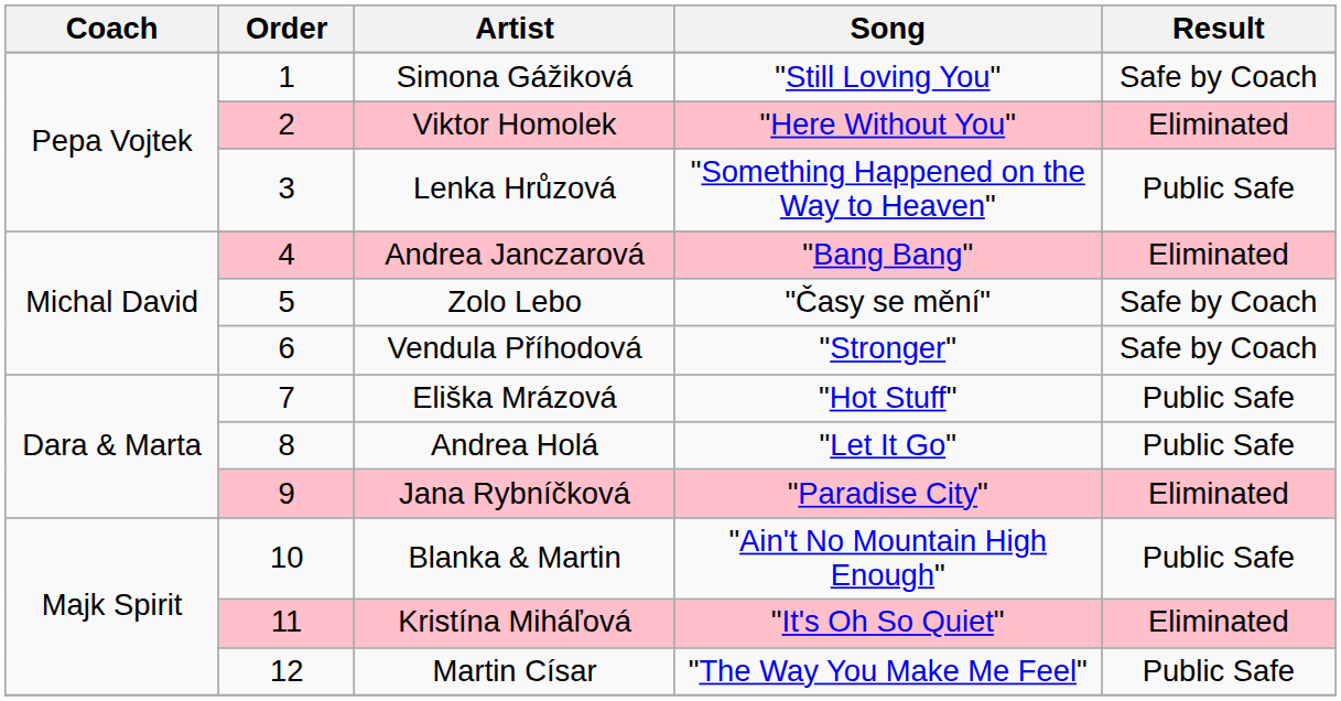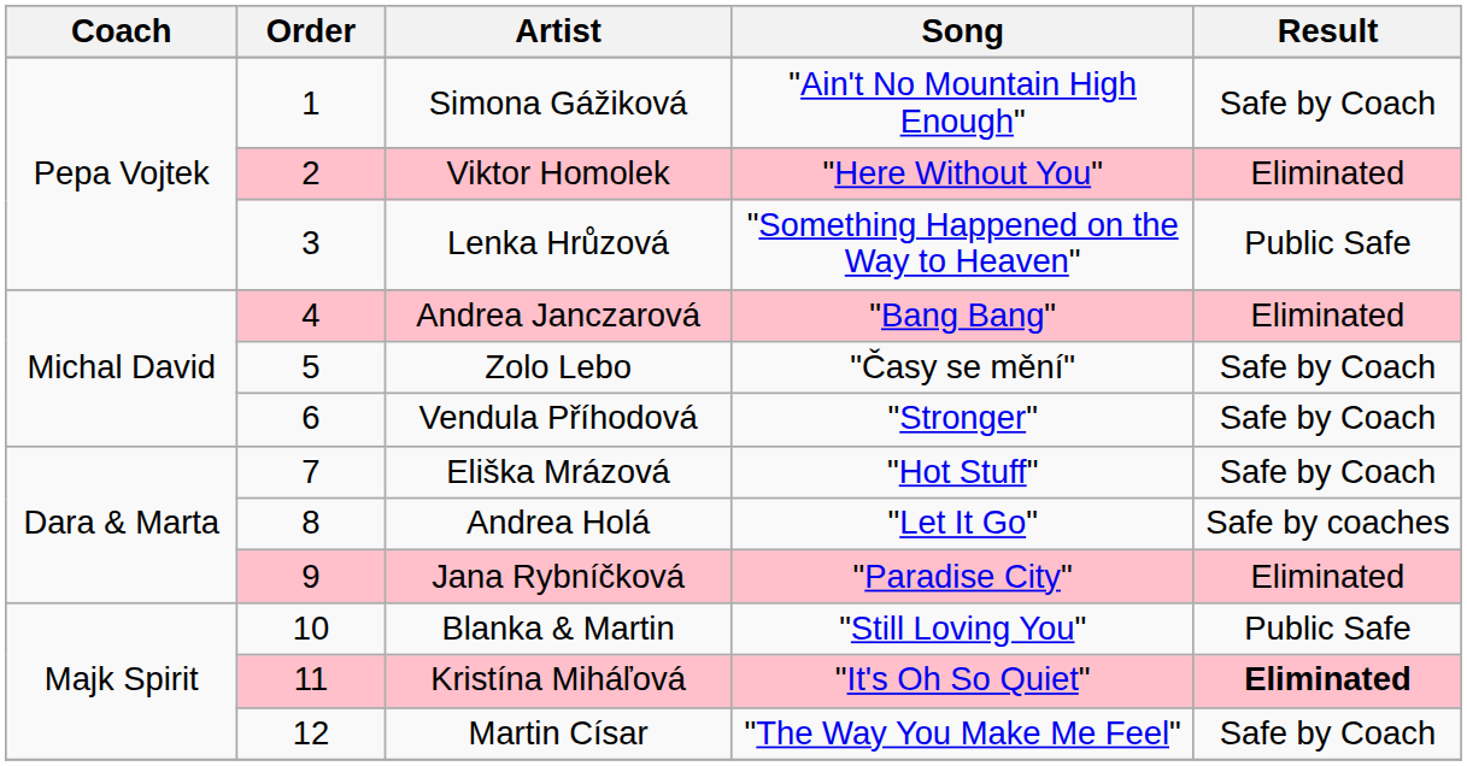Simona Gážiková | Song: "Still Loving You" -> "Ain't No Mountain High Enough"
Eliška Mrázová | Result: Public Safe -> Safe by Coach
Andrea Holá | Result: Public Safe -> Safe by coaches
Blanka & Martin | Song: "Ain't No Mountain High Enough" -> "Still Loving You"
Kristína Miháľová | Result: normal -> bold
Martin Císar | Result: Public Safe -> Safe by Coach
